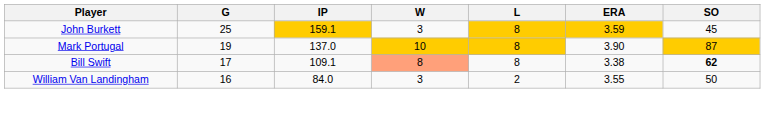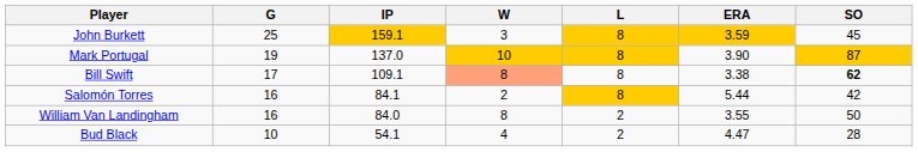+ row: Salomón Torres | 16 | 84.1 | 2 | 8 | 5.44 | 42
William Van Landingham | W: 3 -> 8
+ row: Bud Black | 10 | 54.1 | 4 | 2 | 4.47 | 28
